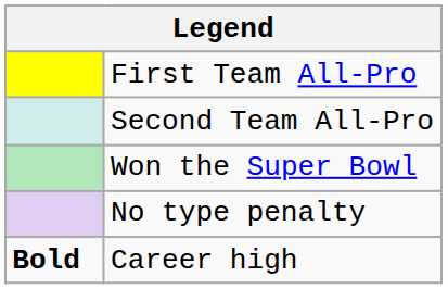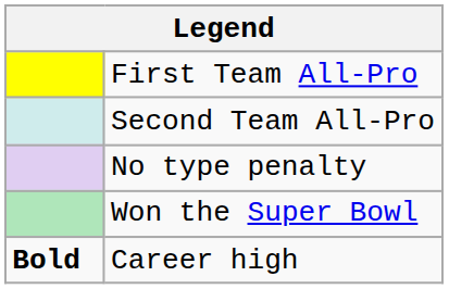rows swapped: Won the Super Bowl <-> No type penalty
